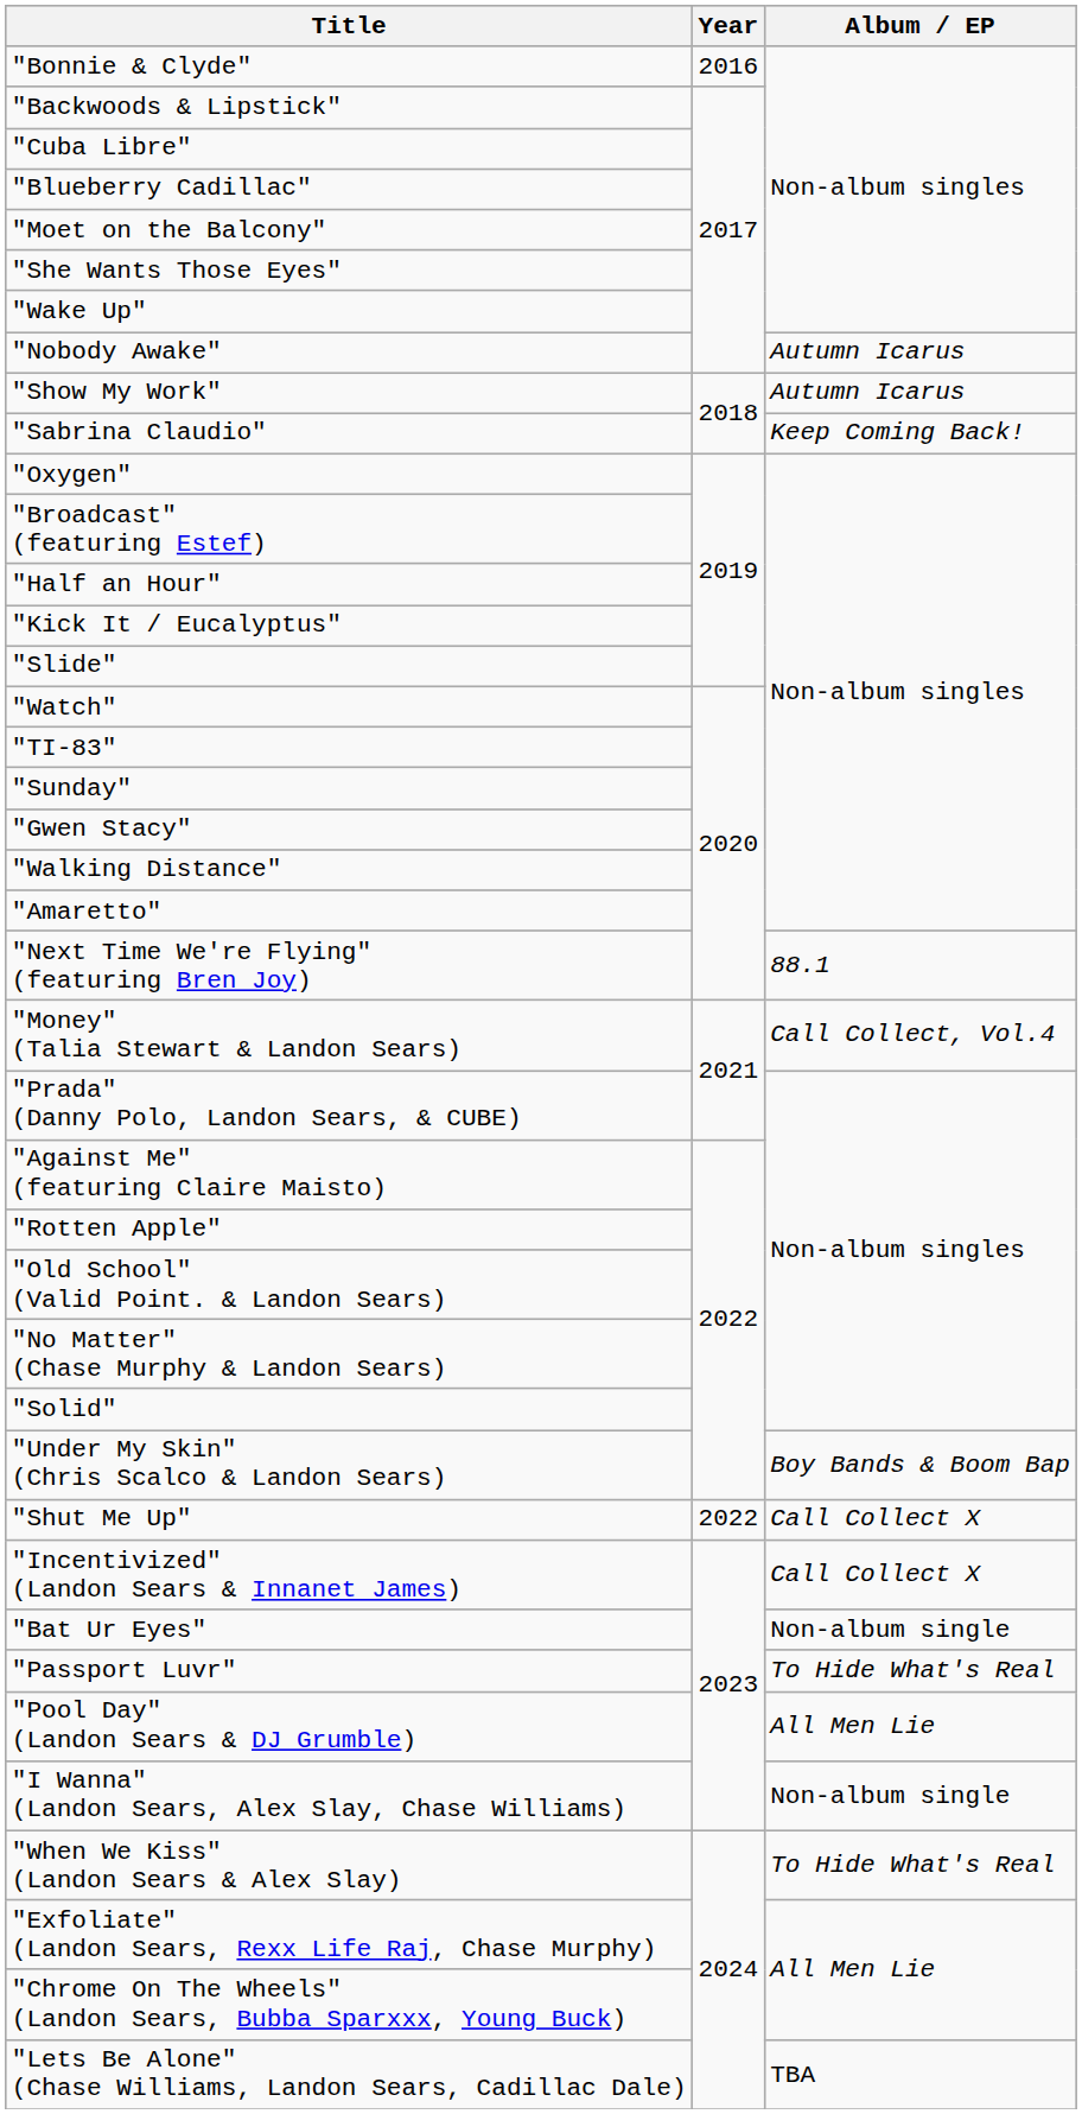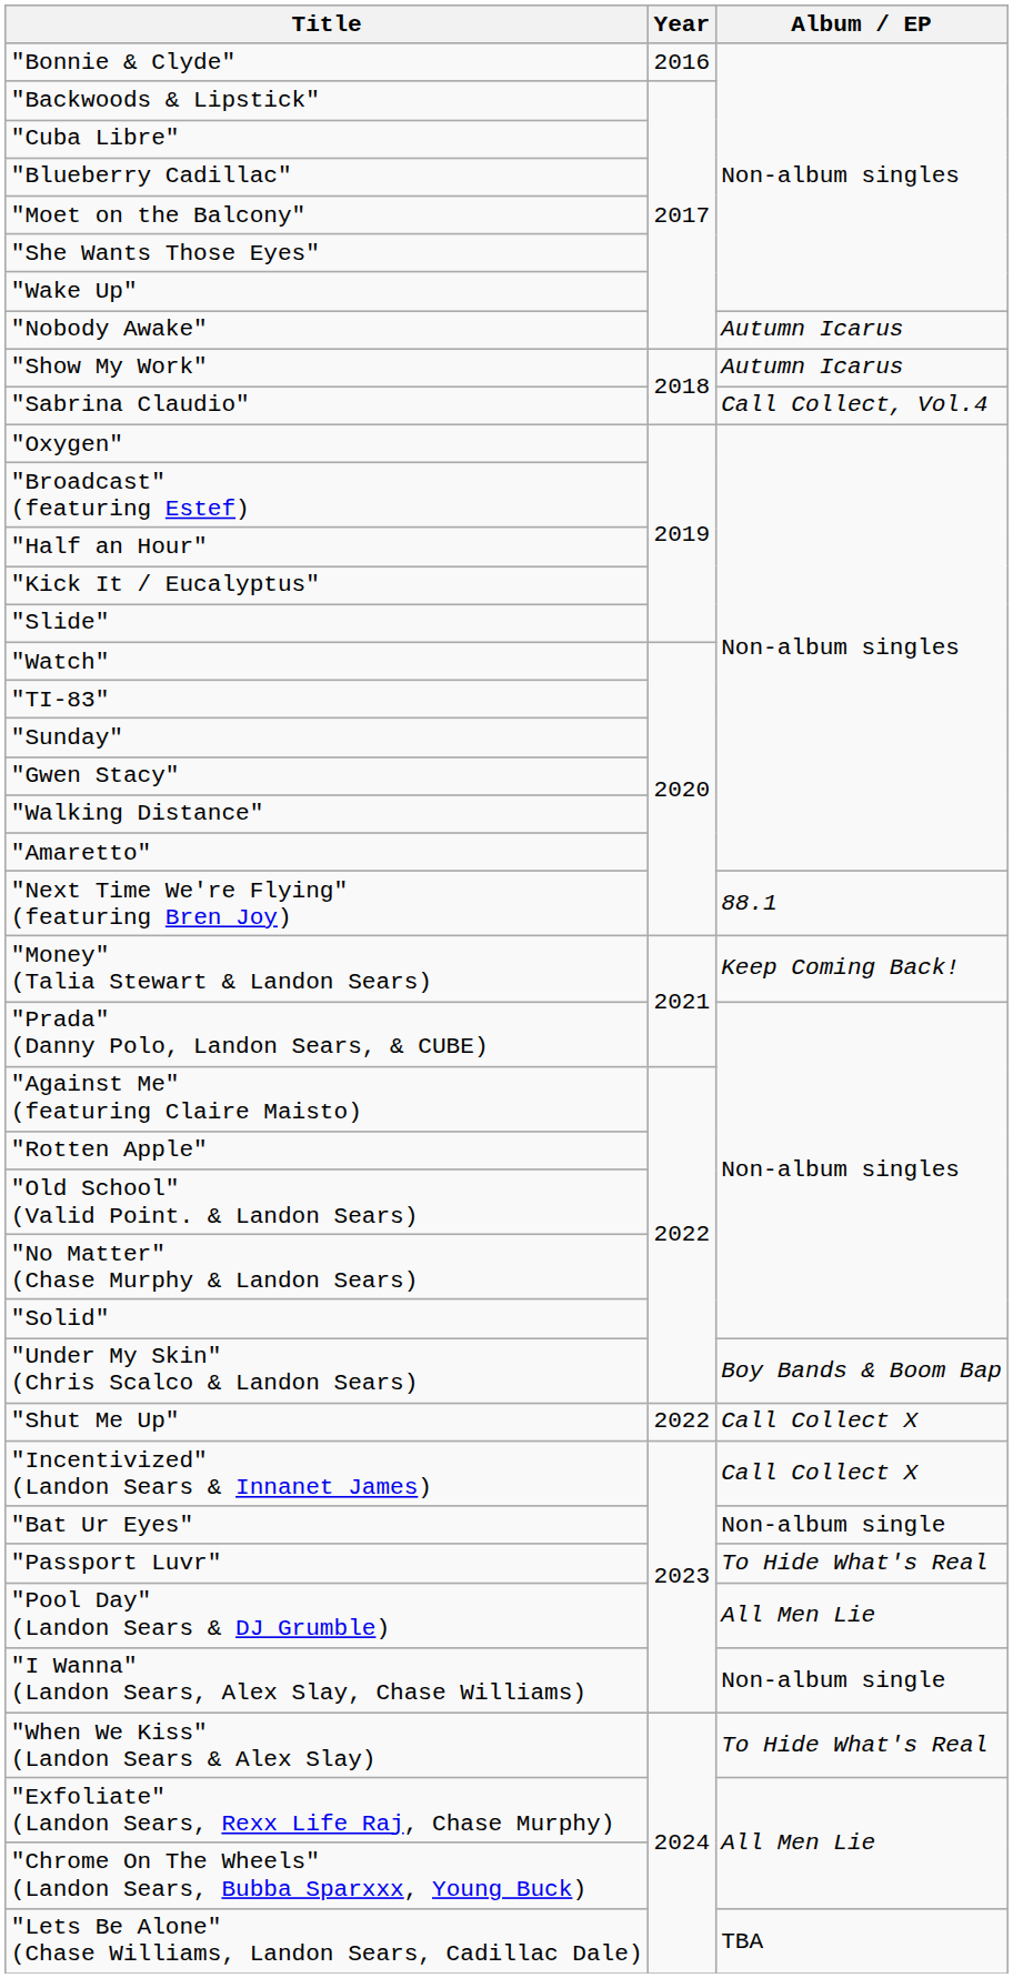"Sabrina Claudio" | Album / EP: Keep Coming Back! -> Call Collect, Vol.4
"Money" (Talia Stewart & Landon Sears) | Album / EP: Call Collect, Vol.4 -> Keep Coming Back!
